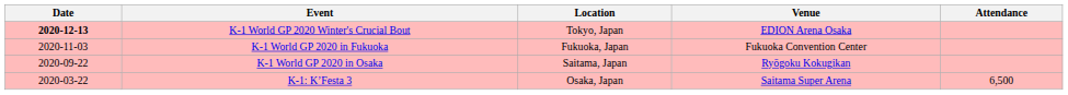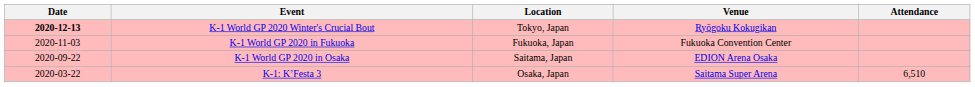K-1 World GP 2020 Winter's Crucial Bout | Venue: EDION Arena Osaka -> Ryōgoku Kokugikan
K-1 World GP 2020 in Osaka | Venue: Ryōgoku Kokugikan -> EDION Arena Osaka
K-1: K’Festa 3 | Attendance: 6,500 -> 6,510
